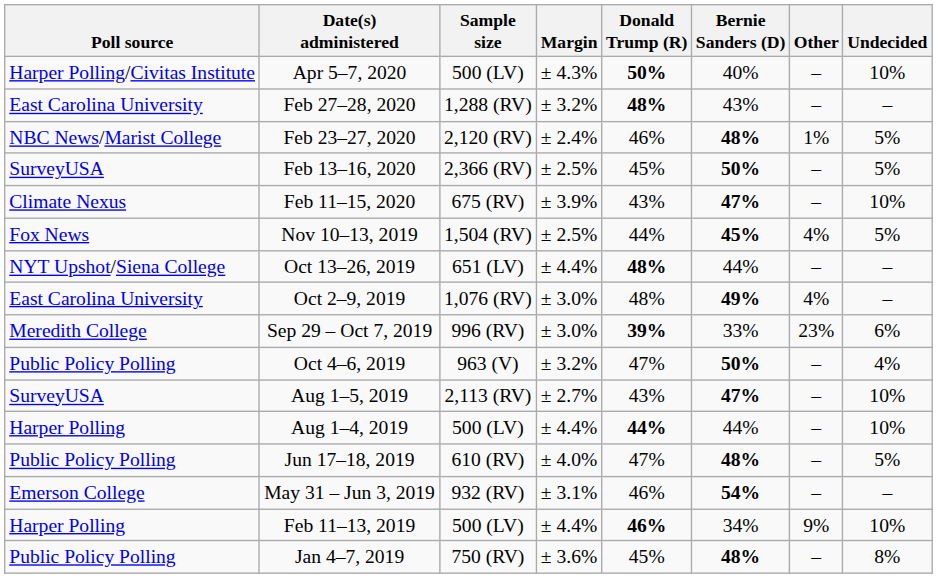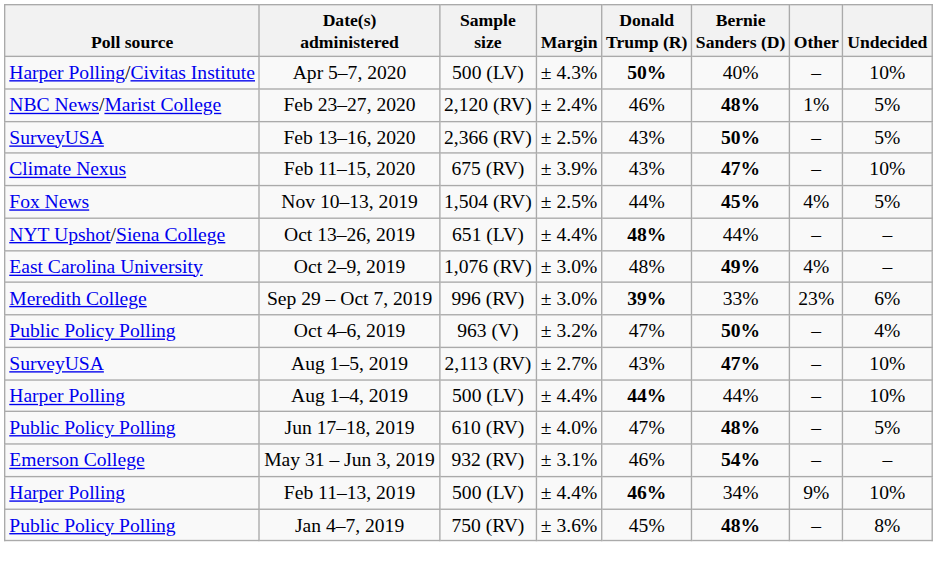- row: East Carolina University | Feb 27–28, 2020 | 1,288 (RV) | ± 3.2% | 48% | 43% | – | –
Feb 13–16, 2020 | Donald Trump (R): 45% -> 43%
